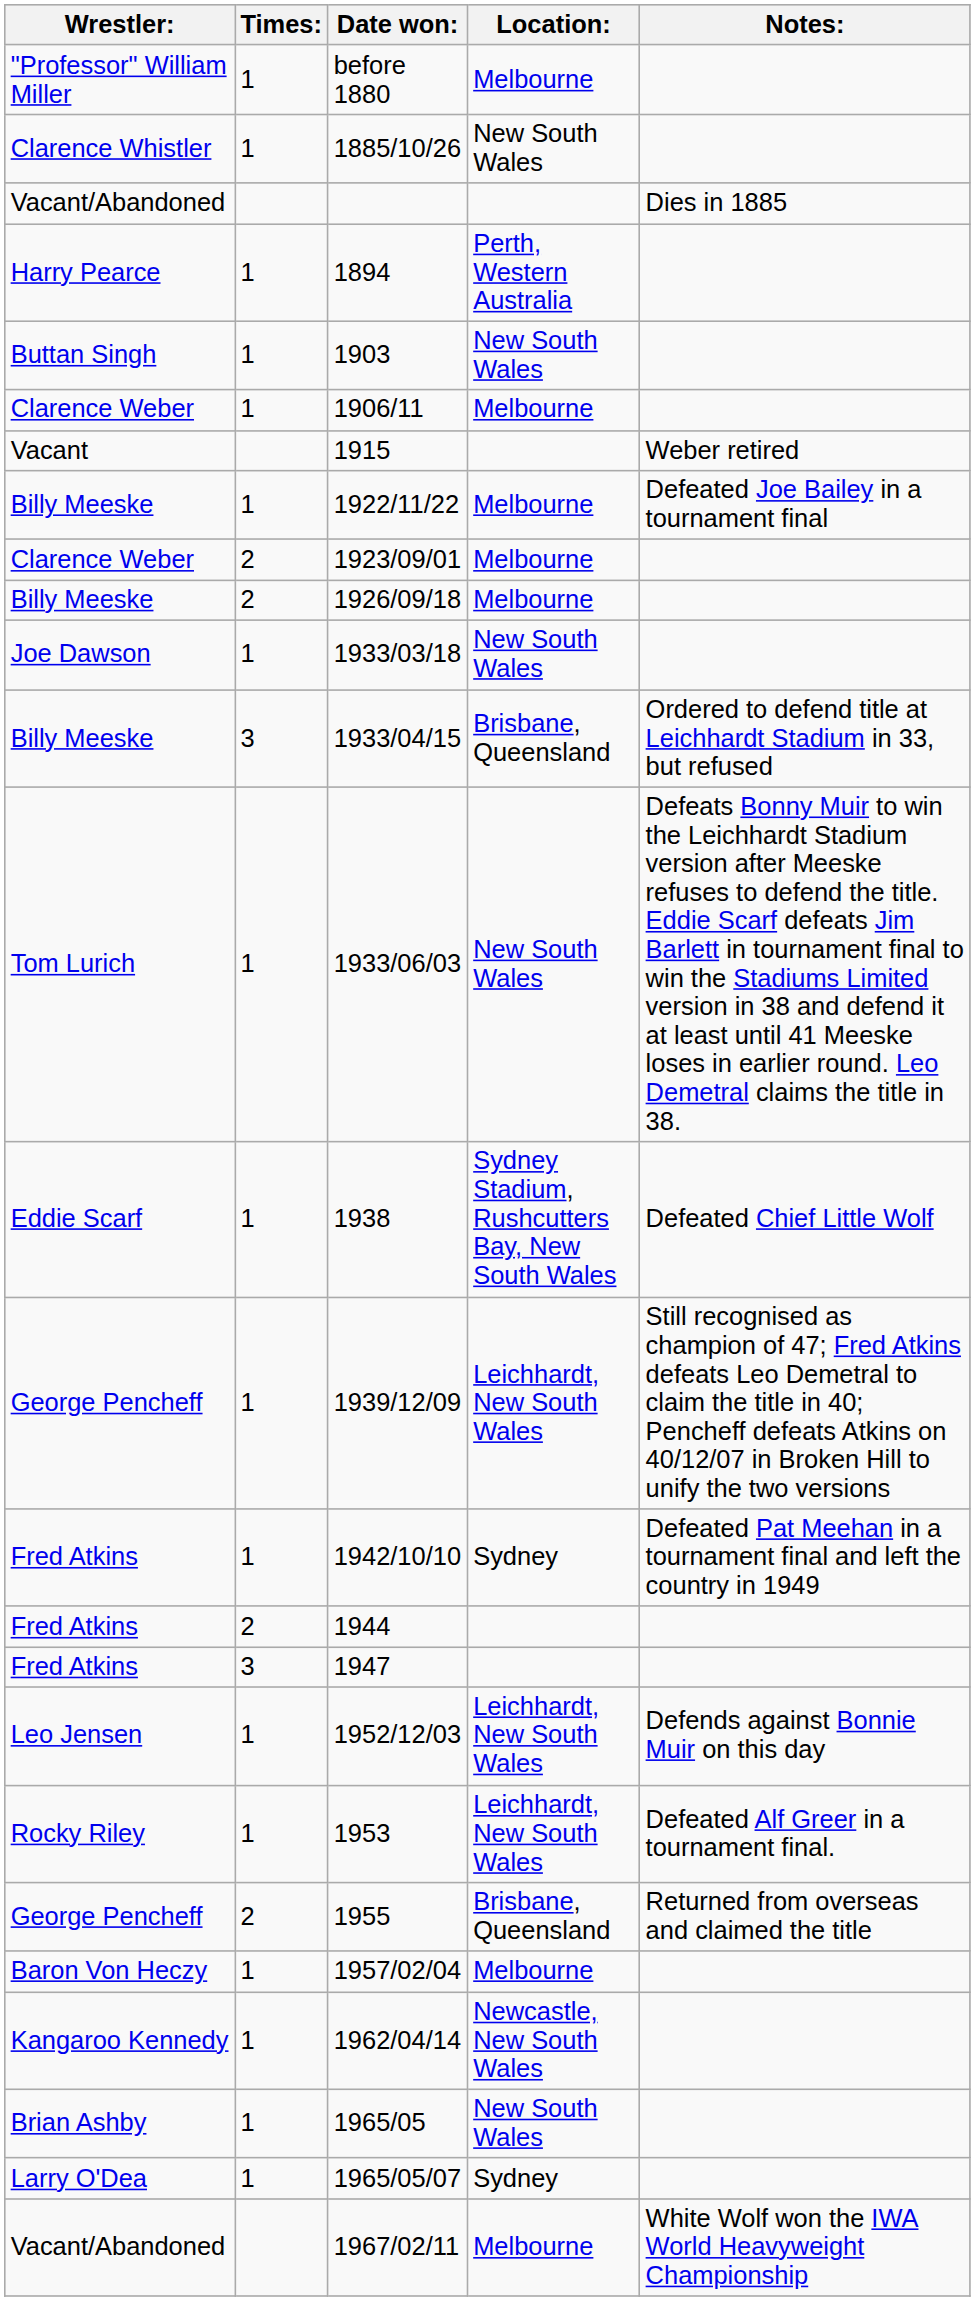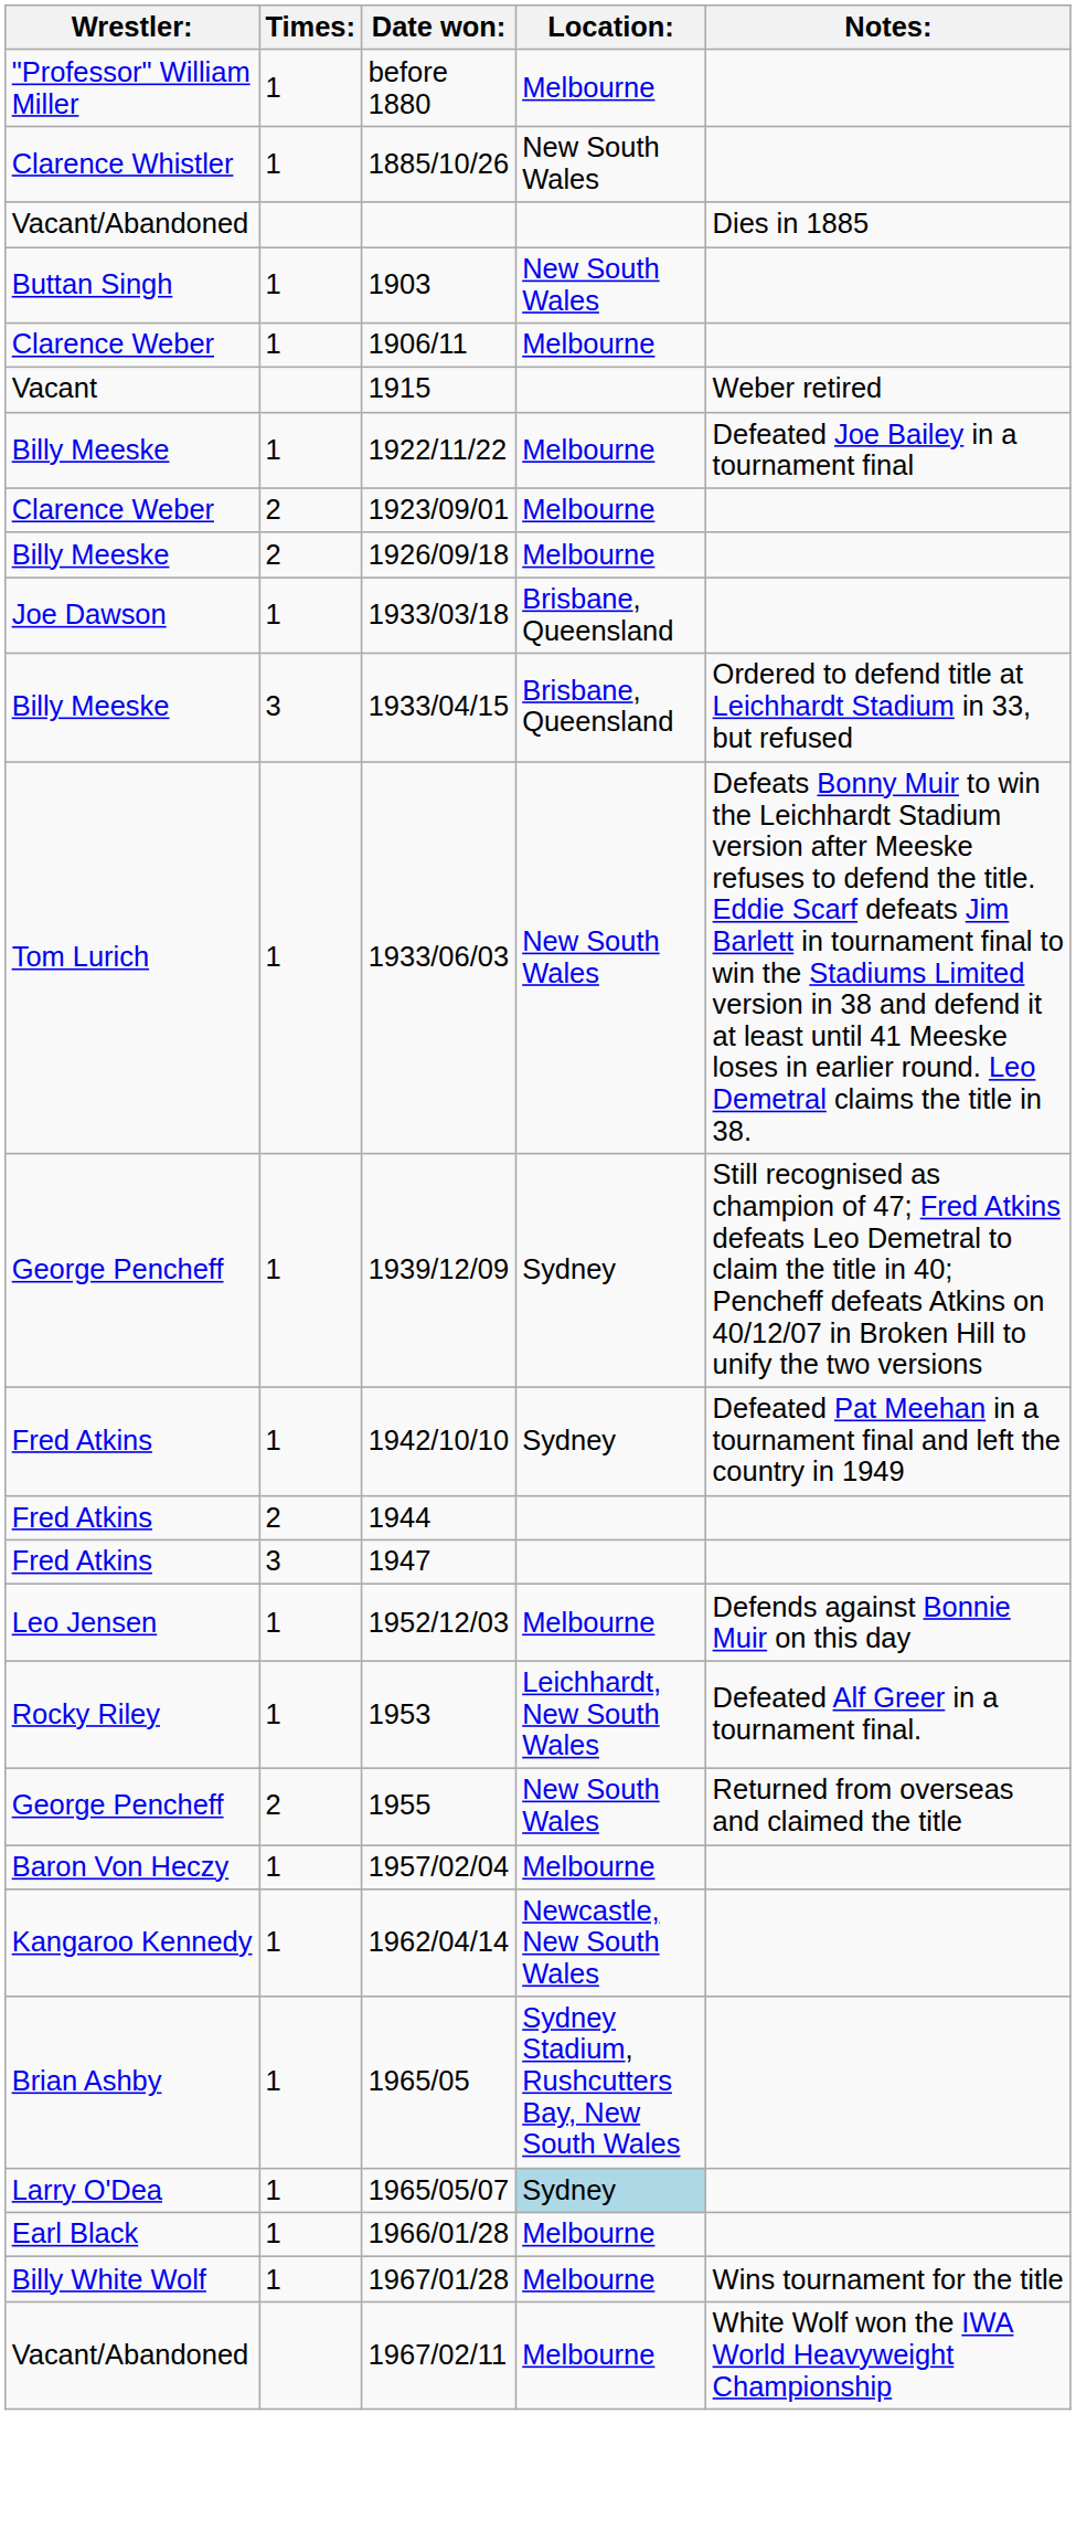- row: Harry Pearce | 1 | 1894 | Perth, Western Australia
1933/03/18 | Location:: New South Wales -> Brisbane, Queensland
- row: Eddie Scarf | 1 | 1938 | Sydney Stadium, Rushcutters Bay, New South Wales | Defeated Chief Little Wolf
1939/12/09 | Location:: Leichhardt, New South Wales -> Sydney
1952/12/03 | Location:: Leichhardt, New South Wales -> Melbourne
1955 | Location:: Brisbane, Queensland -> New South Wales
1965/05 | Location:: New South Wales -> Sydney Stadium, Rushcutters Bay, New South Wales
1965/05/07 | Location:: no background -> lightblue background
+ row: Earl Black | 1 | 1966/01/28 | Melbourne
+ row: Billy White Wolf | 1 | 1967/01/28 | Melbourne | Wins tournament for the title
